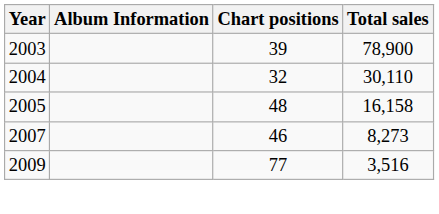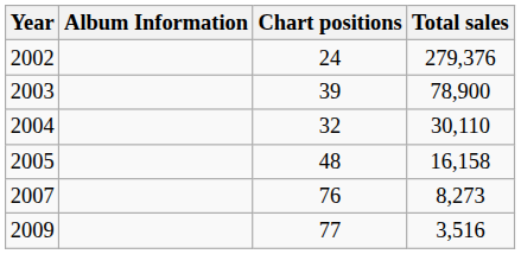+ row: 2002 | 24 | 279,376
2007 | Chart positions: 46 -> 76
